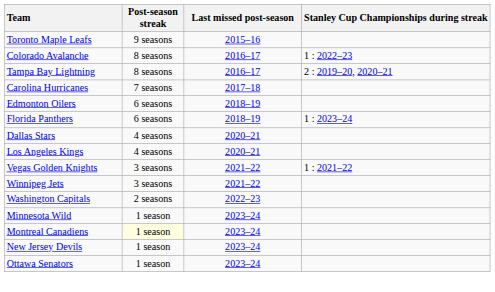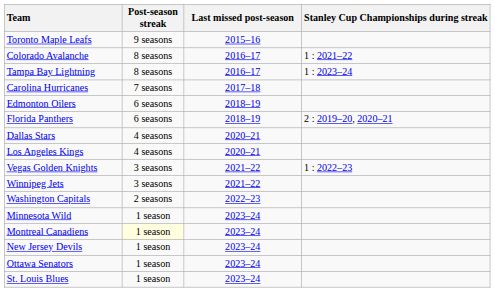Colorado Avalanche | Stanley Cup Championships during streak: 1 : 2022–23 -> 1 : 2021–22
Tampa Bay Lightning | Stanley Cup Championships during streak: 2 : 2019–20, 2020–21 -> 1 : 2023–24
Florida Panthers | Stanley Cup Championships during streak: 1 : 2023–24 -> 2 : 2019–20, 2020–21
Vegas Golden Knights | Stanley Cup Championships during streak: 1 : 2021–22 -> 1 : 2022–23
+ row: St. Louis Blues | 1 season | 2023–24
